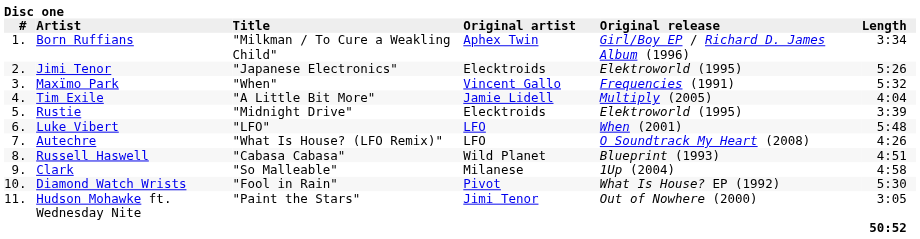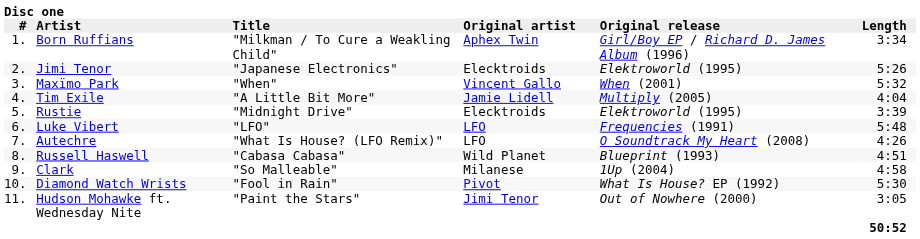Maxïmo Park | Original release: Frequencies (1991) -> When (2001)
Luke Vibert | Original release: When (2001) -> Frequencies (1991)
